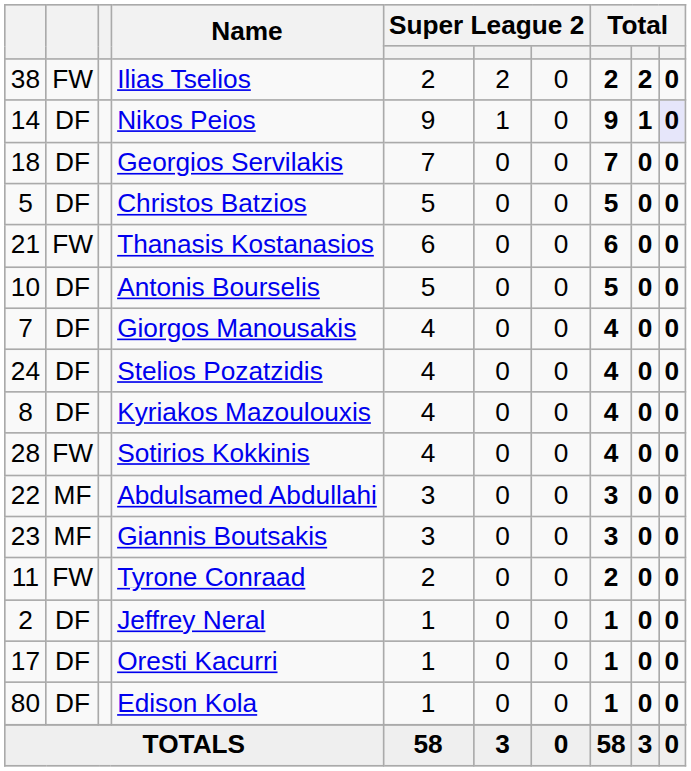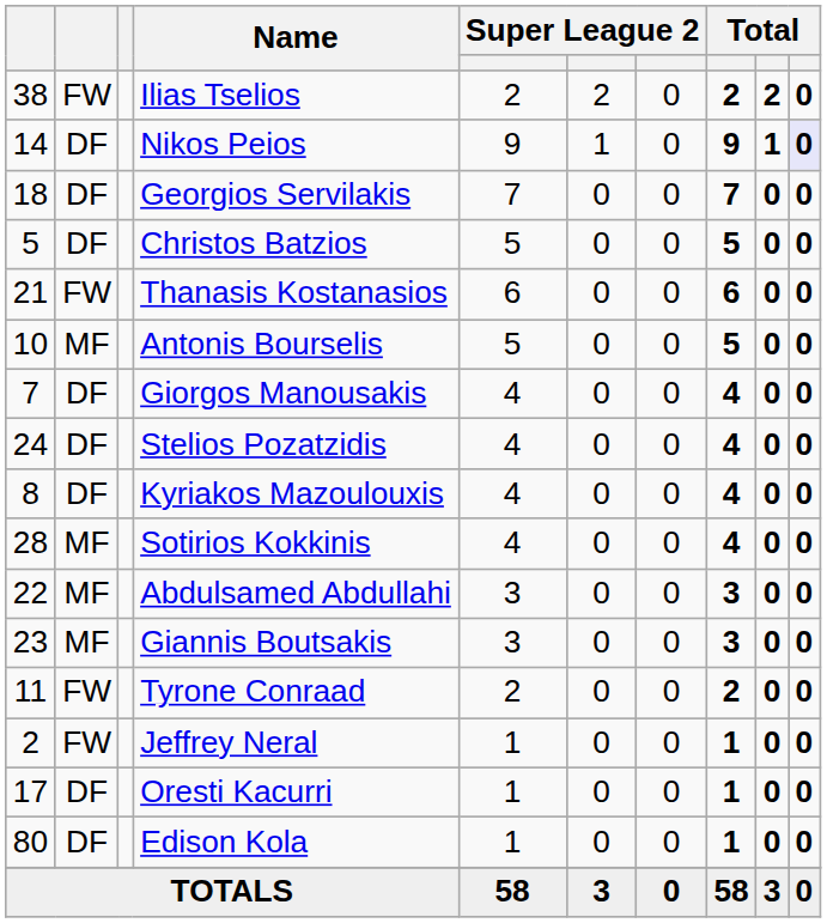Antonis Bourselis | column 2: DF -> MF
Sotirios Kokkinis | column 2: FW -> MF
Jeffrey Neral | column 2: DF -> FW
